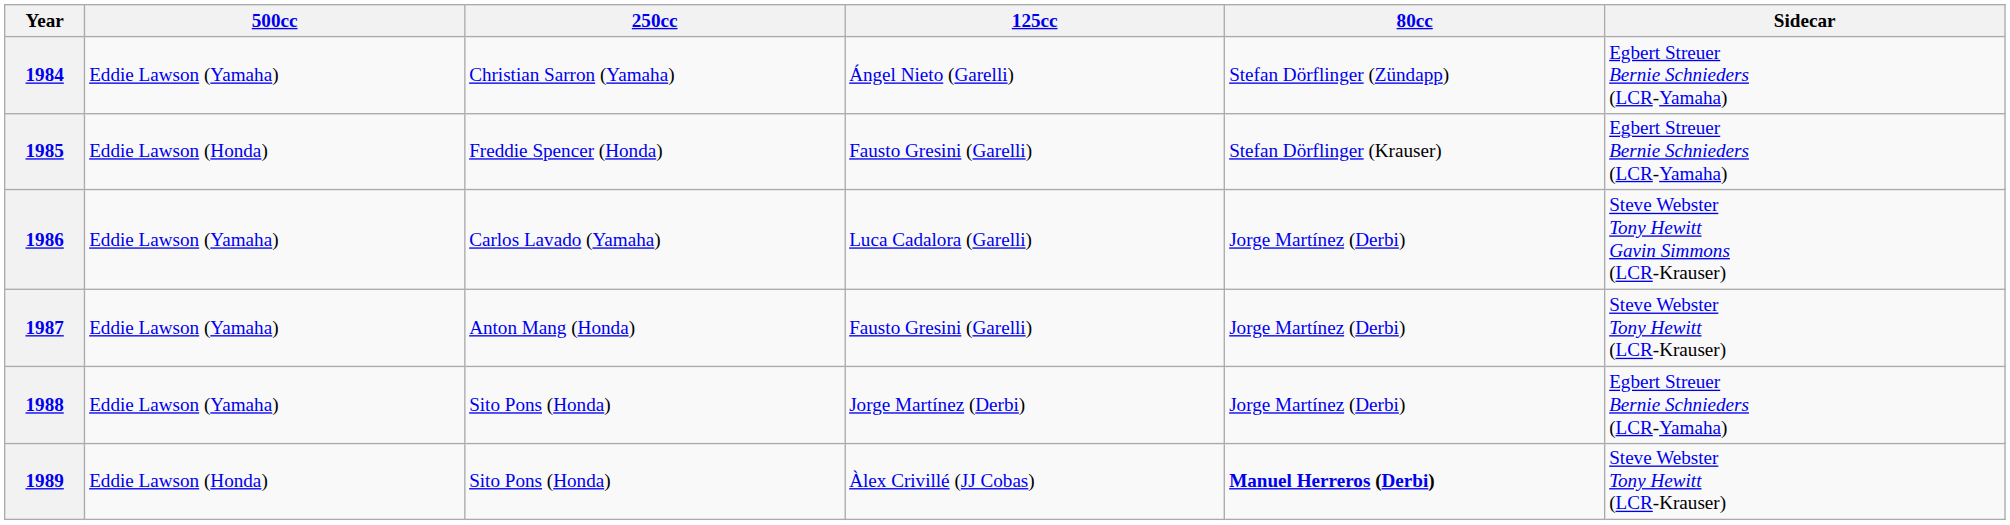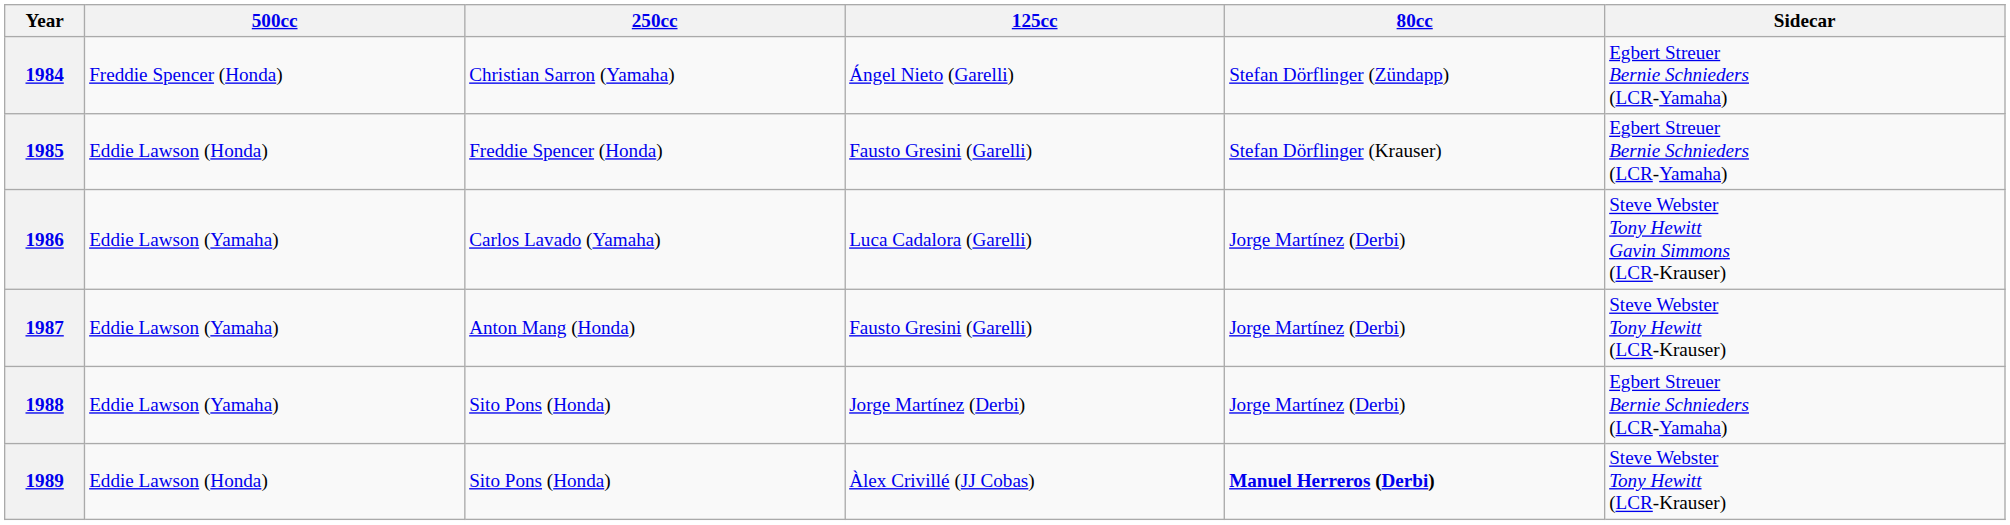1984 | 500cc: Eddie Lawson (Yamaha) -> Freddie Spencer (Honda)
